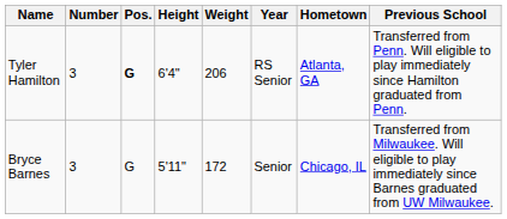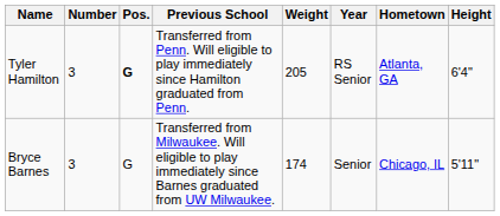columns swapped: Height <-> Previous School
Tyler Hamilton | Weight: 206 -> 205
Bryce Barnes | Weight: 172 -> 174
